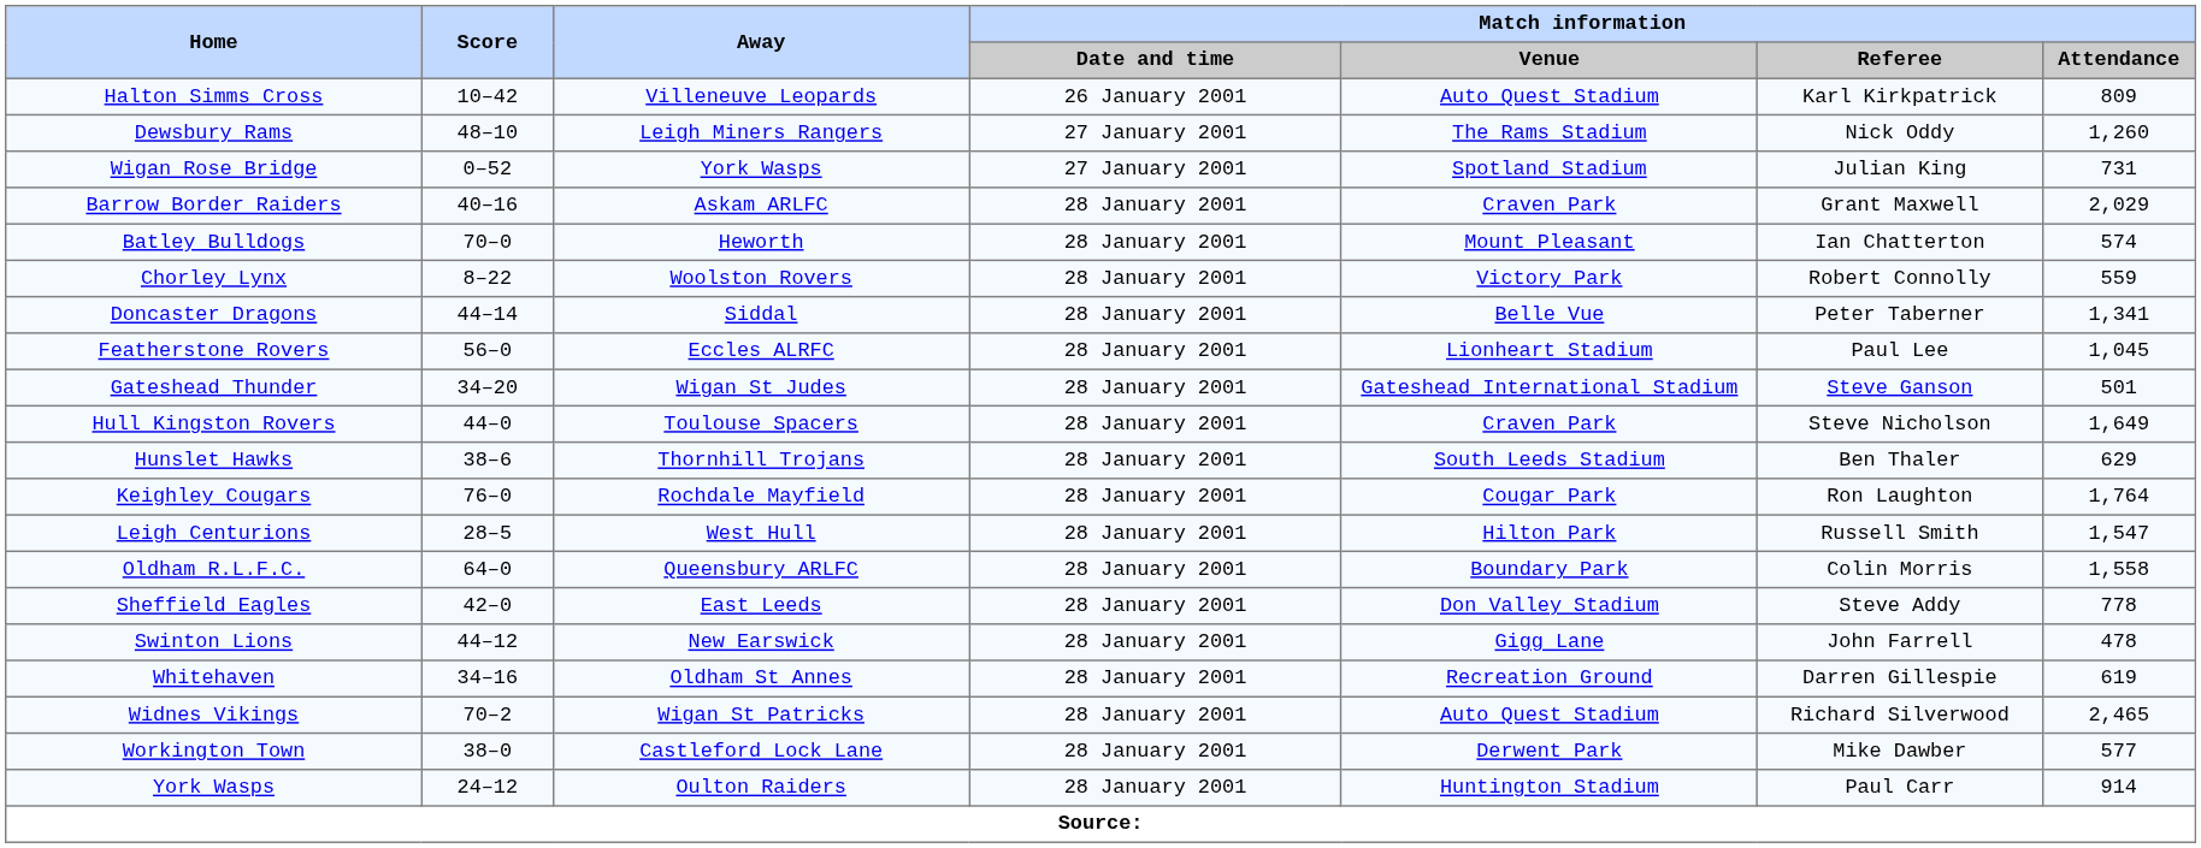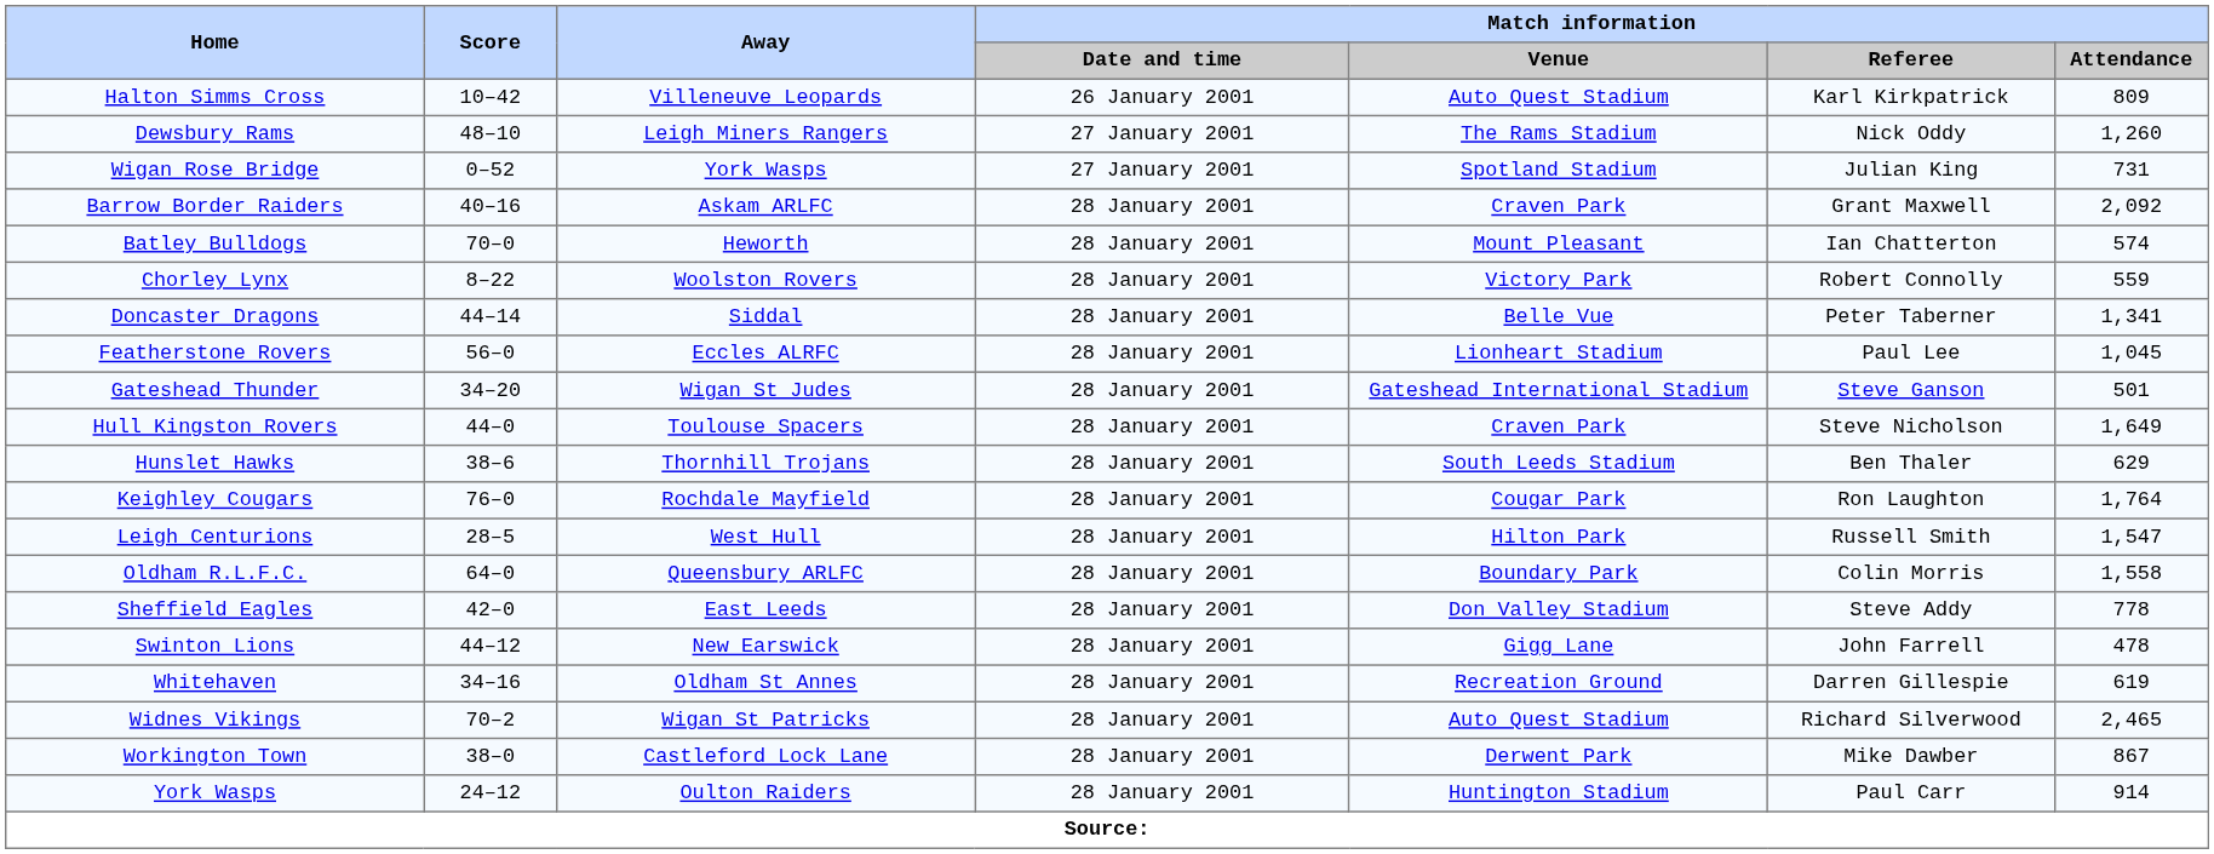Barrow Border Raiders | Match information / Attendance: 2,029 -> 2,092
Workington Town | Match information / Attendance: 577 -> 867
